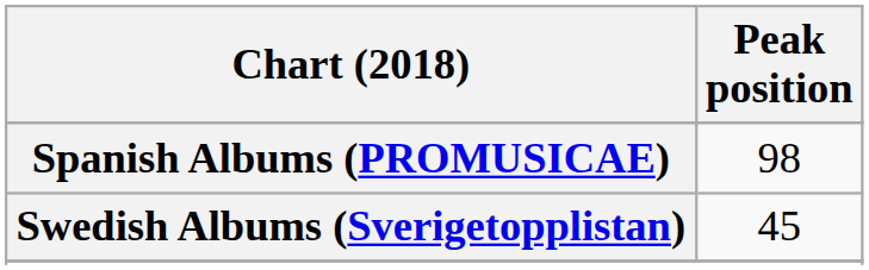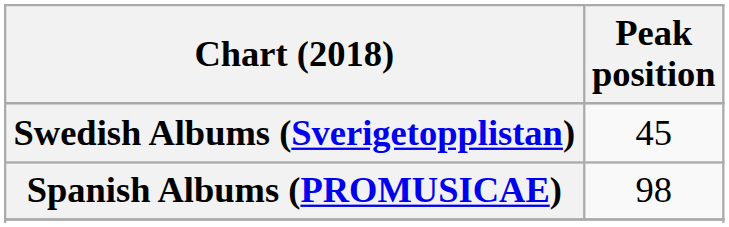rows swapped: Spanish Albums (PROMUSICAE) <-> Swedish Albums (Sverigetopplistan)
